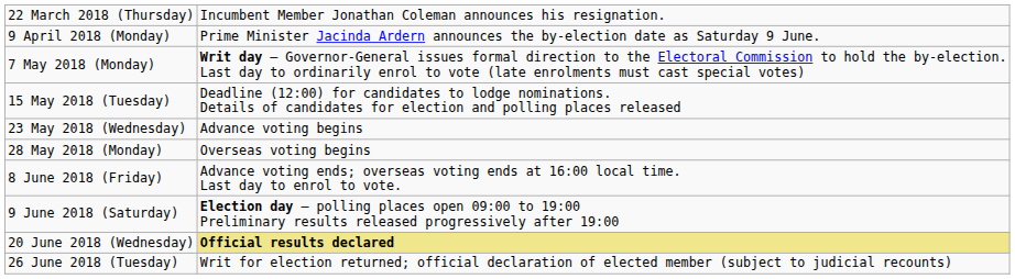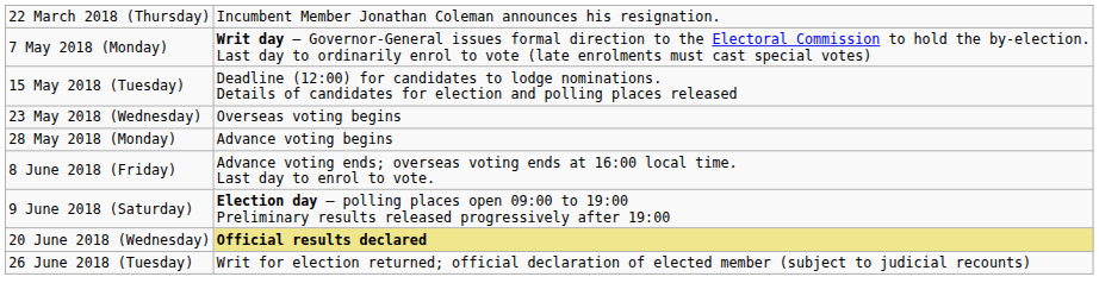- row: 9 April 2018 (Monday) | Prime Minister Jacinda Ardern announces the by-election date as Saturday 9 June.
23 May 2018 (Wednesday) | column 2: Advance voting begins -> Overseas voting begins
28 May 2018 (Monday) | column 2: Overseas voting begins -> Advance voting begins
